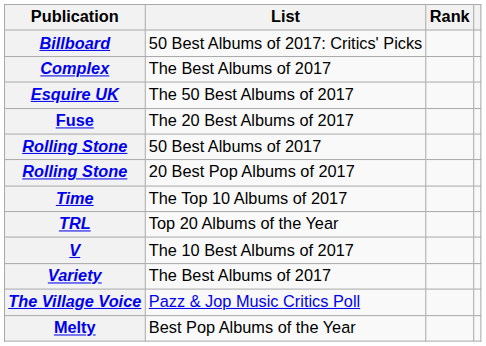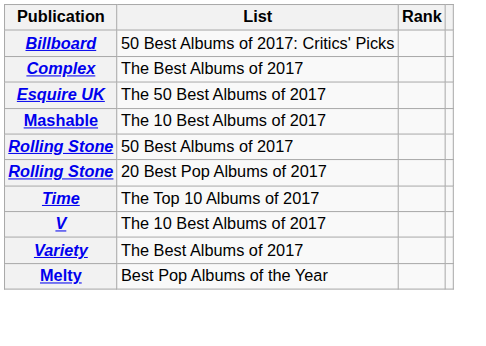- row: Fuse | The 20 Best Albums of 2017
+ row: Mashable | The 10 Best Albums of 2017
- row: TRL | Top 20 Albums of the Year
- row: The Village Voice | Pazz & Jop Music Critics Poll
